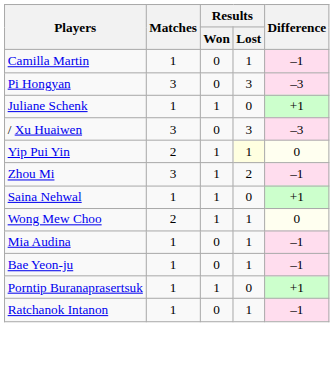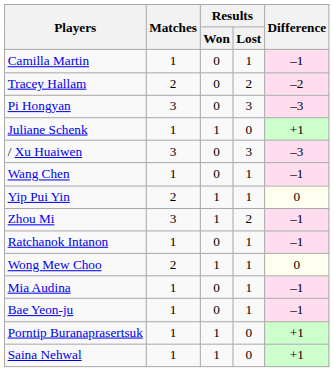+ row: Tracey Hallam | 2 | 0 | 2 | –2
+ row: Wang Chen | 1 | 0 | 1 | –1
Yip Pui Yin | Results / Lost: lightyellow background -> no background
rows swapped: Saina Nehwal <-> Ratchanok Intanon
